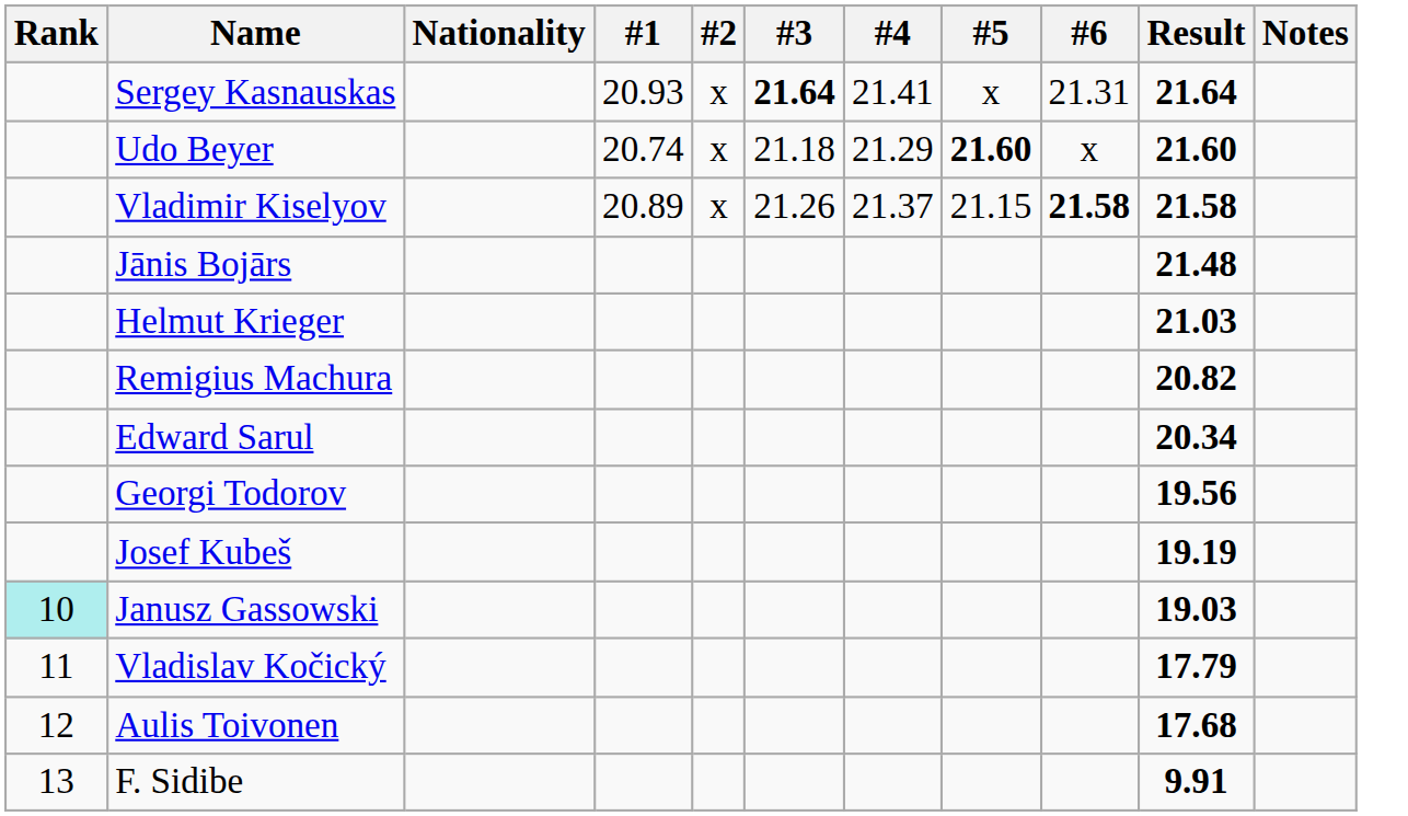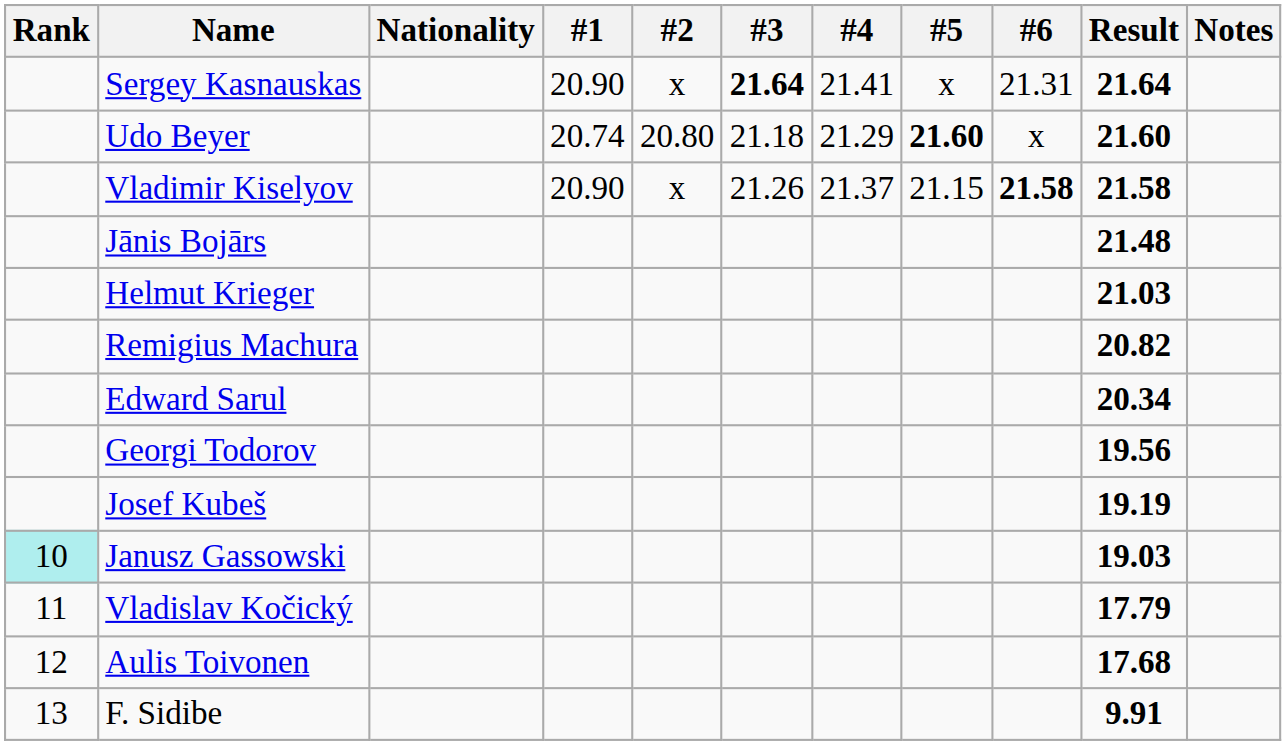Sergey Kasnauskas | #1: 20.93 -> 20.90
Udo Beyer | #2: x -> 20.80
Vladimir Kiselyov | #1: 20.89 -> 20.90
